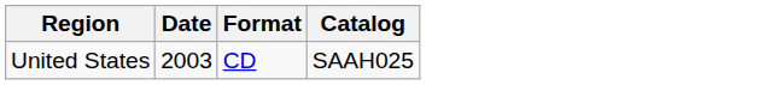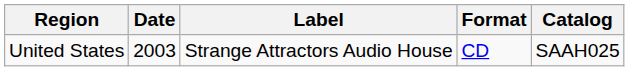+ column: Label | Strange Attractors Audio House
